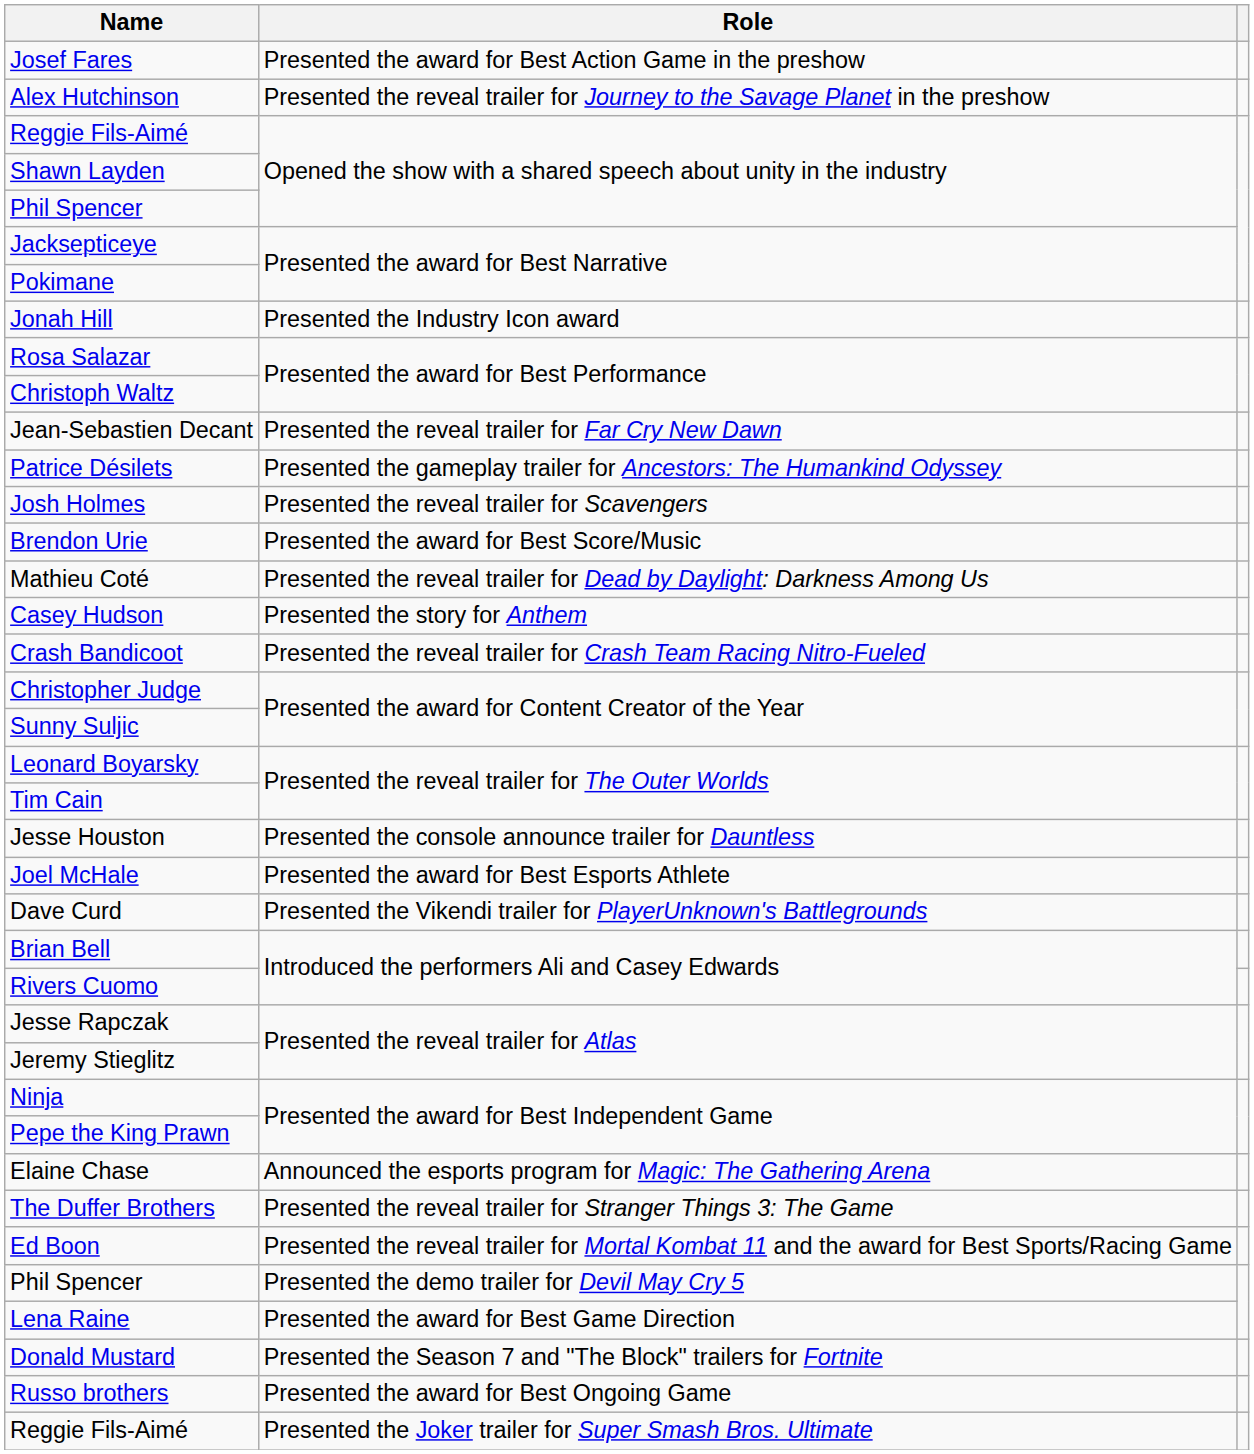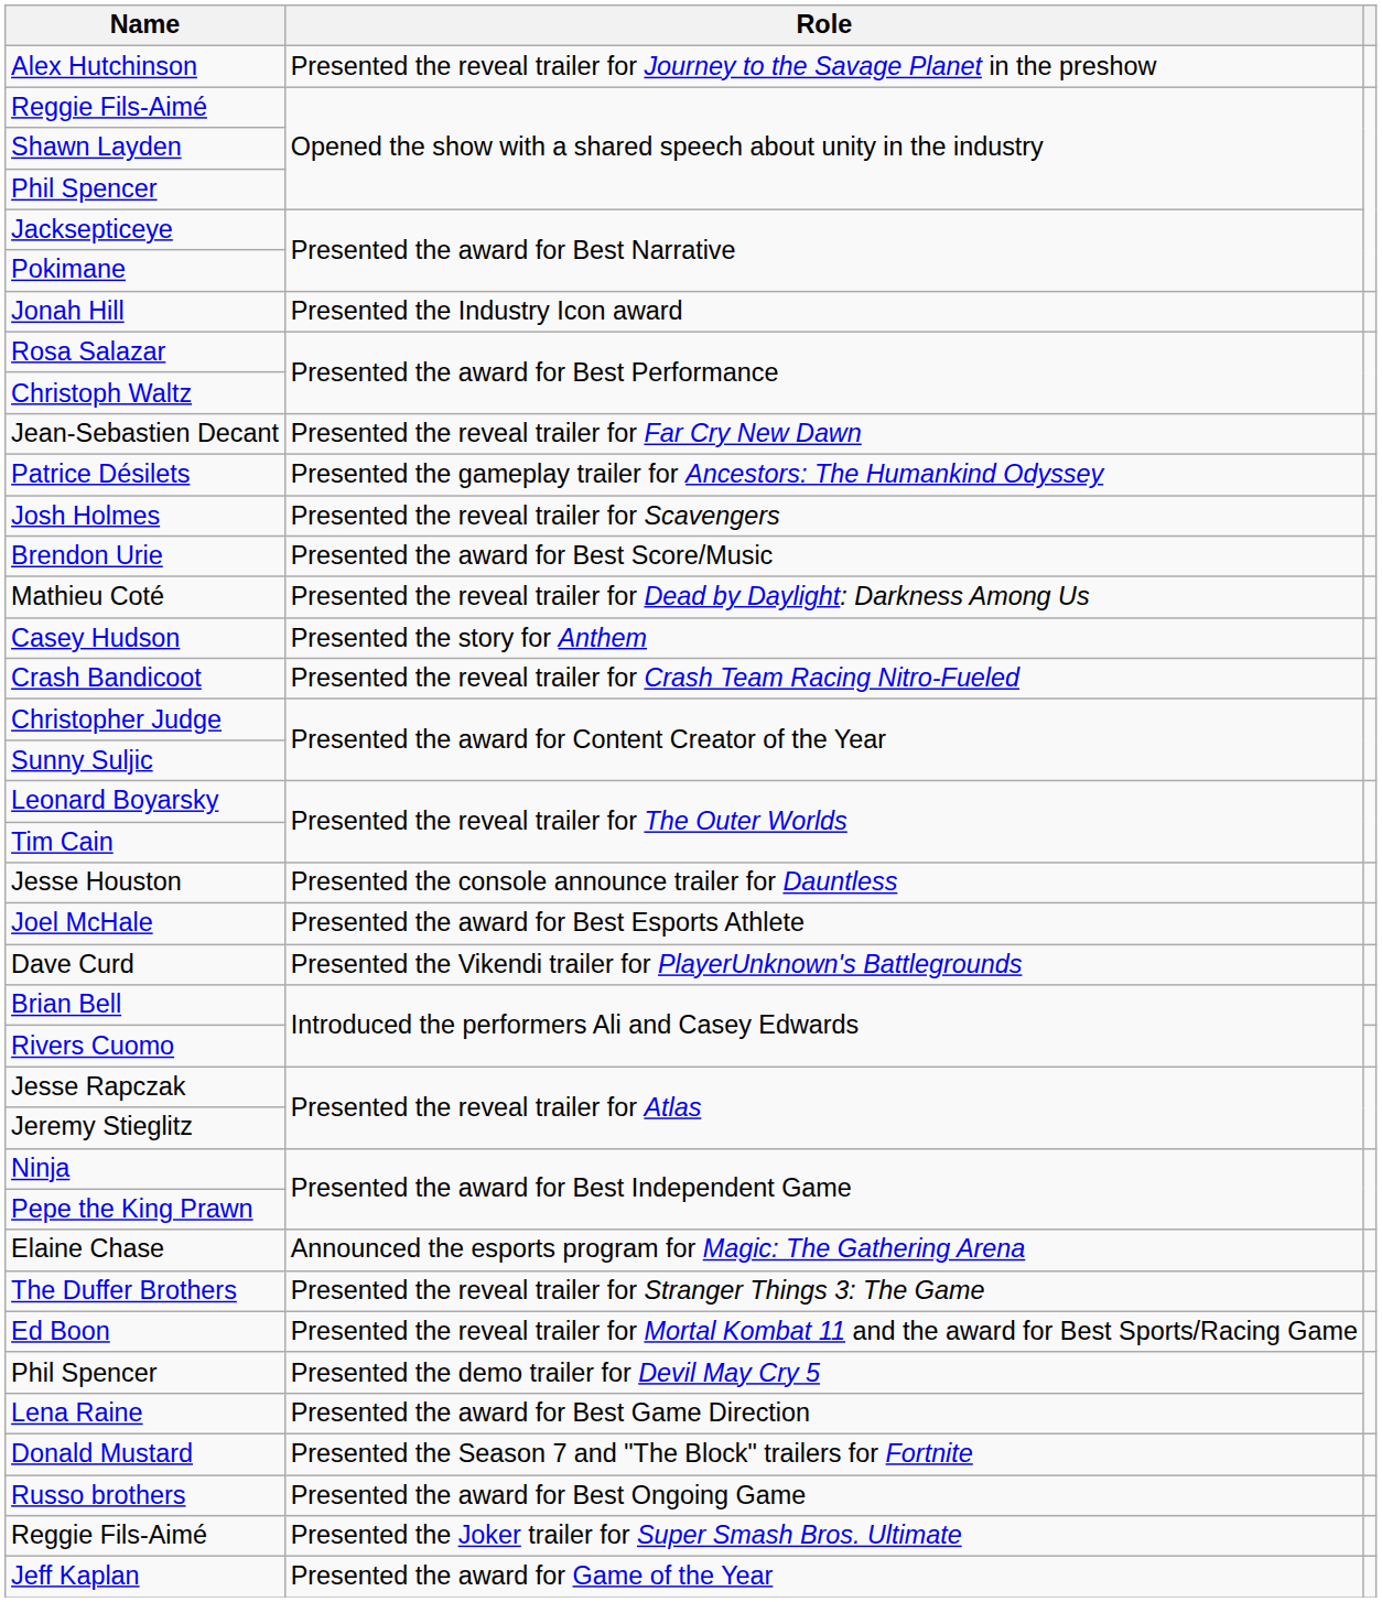- row: Josef Fares | Presented the award for Best Action Game in the preshow
+ row: Jeff Kaplan | Presented the award for Game of the Year
